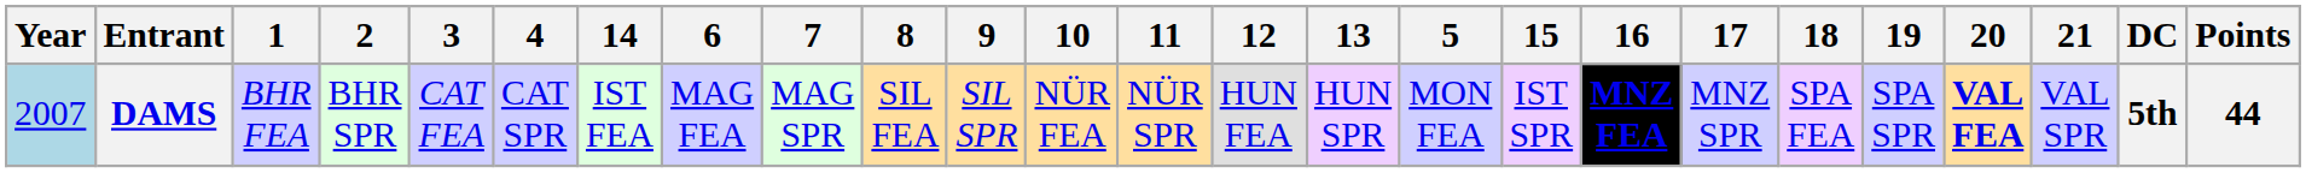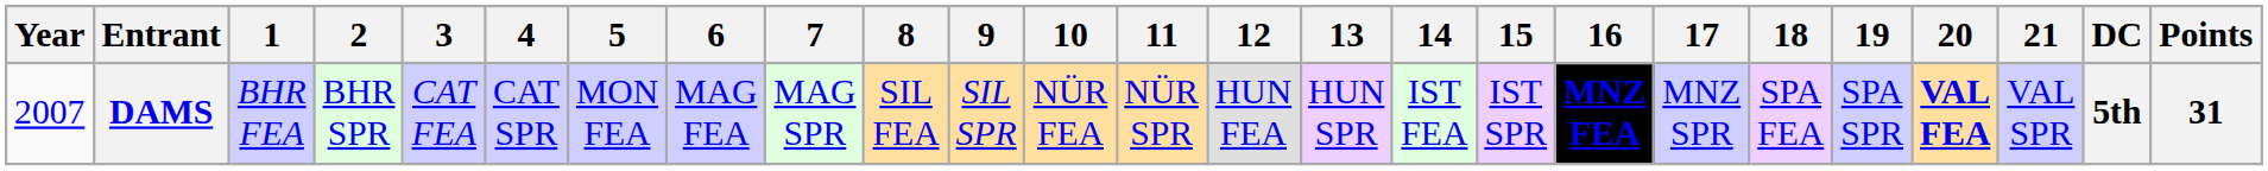columns swapped: 5 <-> 14
DAMS | Year: lightblue background -> no background
DAMS | Points: 44 -> 31
